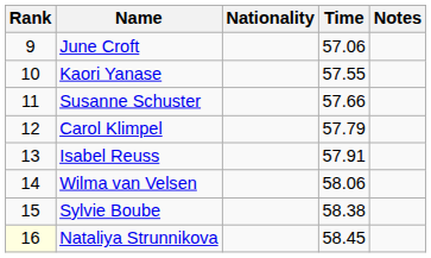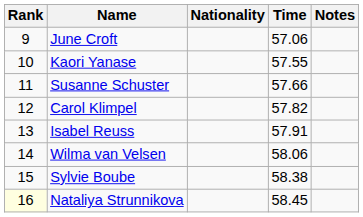Carol Klimpel | Time: 57.79 -> 57.82
